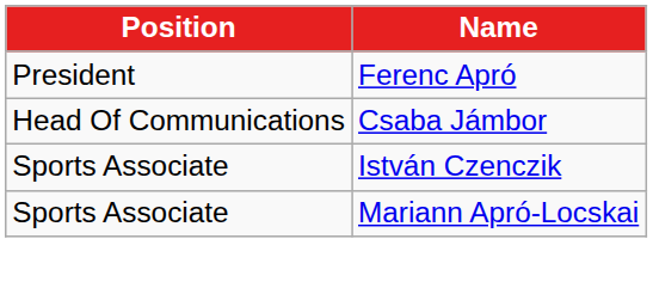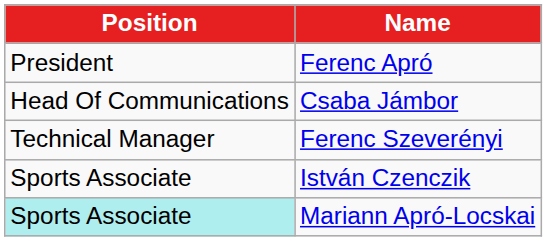+ row: Technical Manager | Ferenc Szeverényi
Mariann Apró-Locskai | Position: no background -> paleturquoise background
